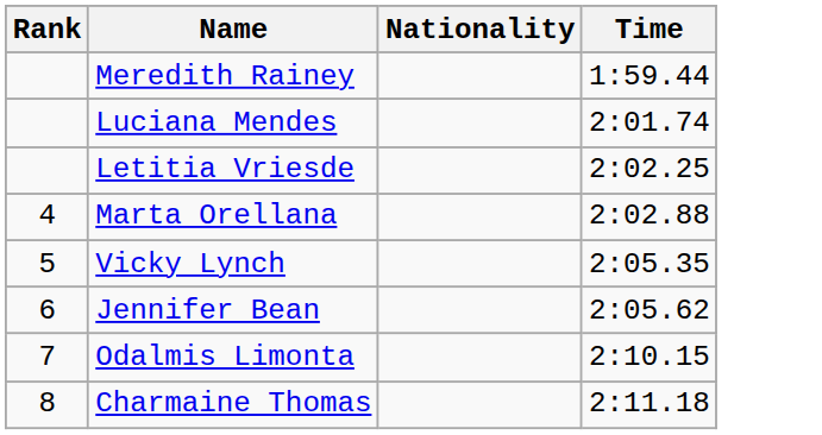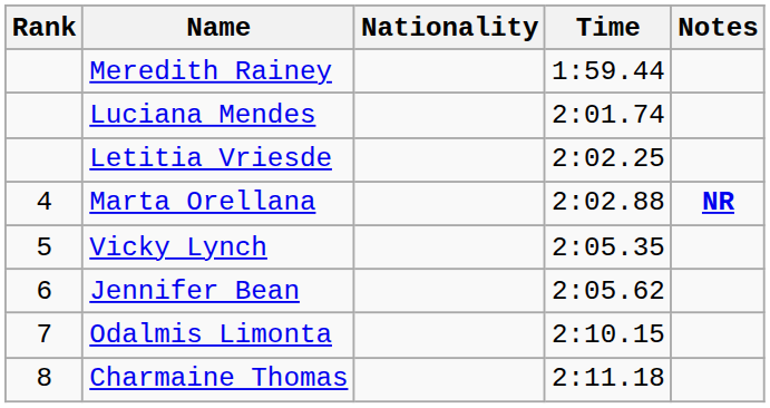+ column: Notes | NR
